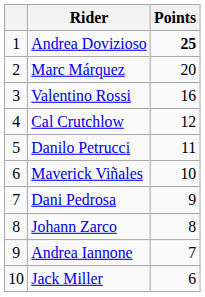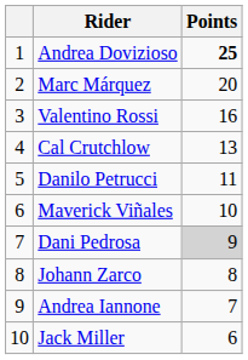Cal Crutchlow | Points: 12 -> 13
Dani Pedrosa | Points: no background -> lightgrey background
